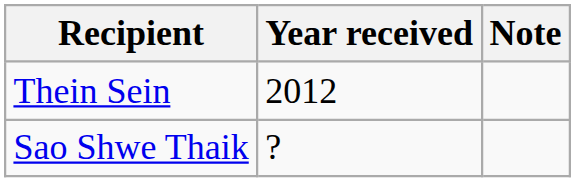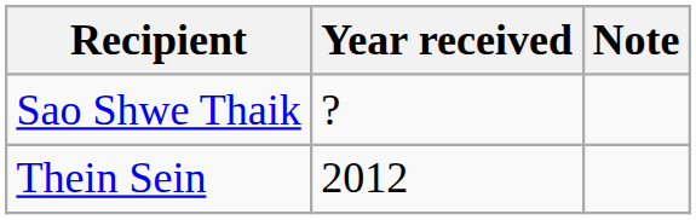rows swapped: Thein Sein <-> Sao Shwe Thaik
